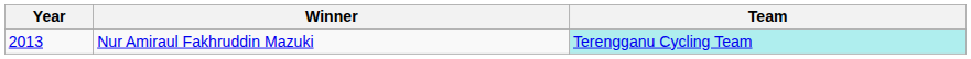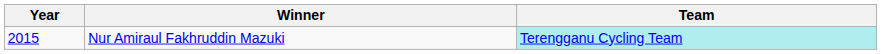Nur Amiraul Fakhruddin Mazuki | Year: 2013 -> 2015
